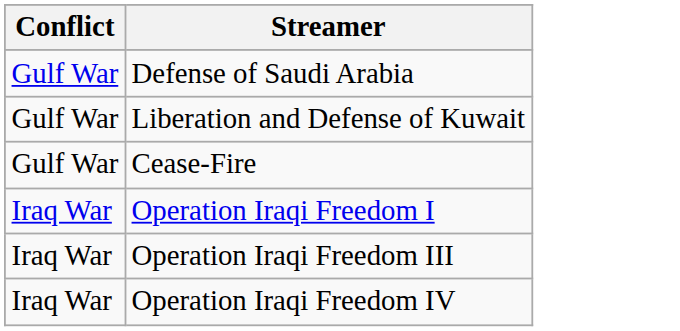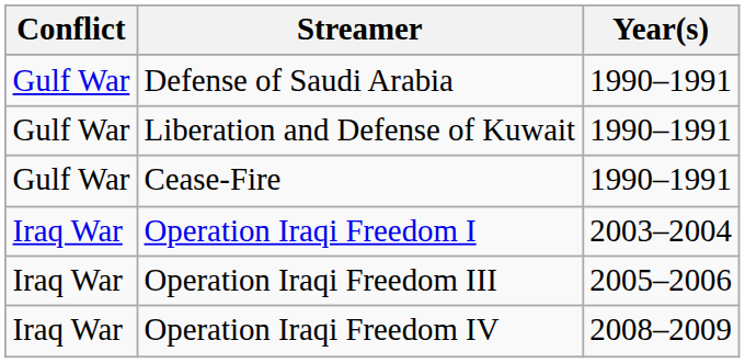+ column: Year(s) | 1990–1991 | 1990–1991 | 1990–1991 | 2003–2004 | 2005–2006 | 2008–2009
